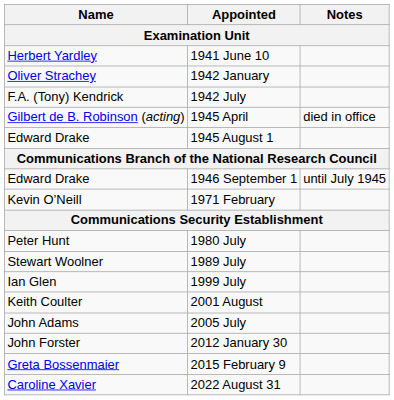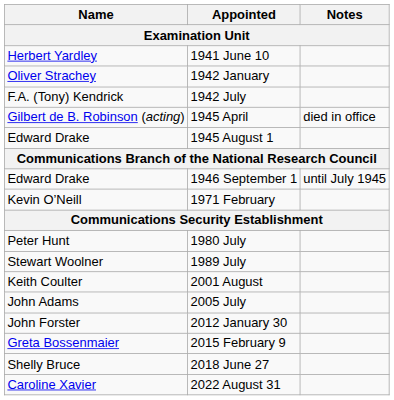- row: Ian Glen | 1999 July
+ row: Shelly Bruce | 2018 June 27
